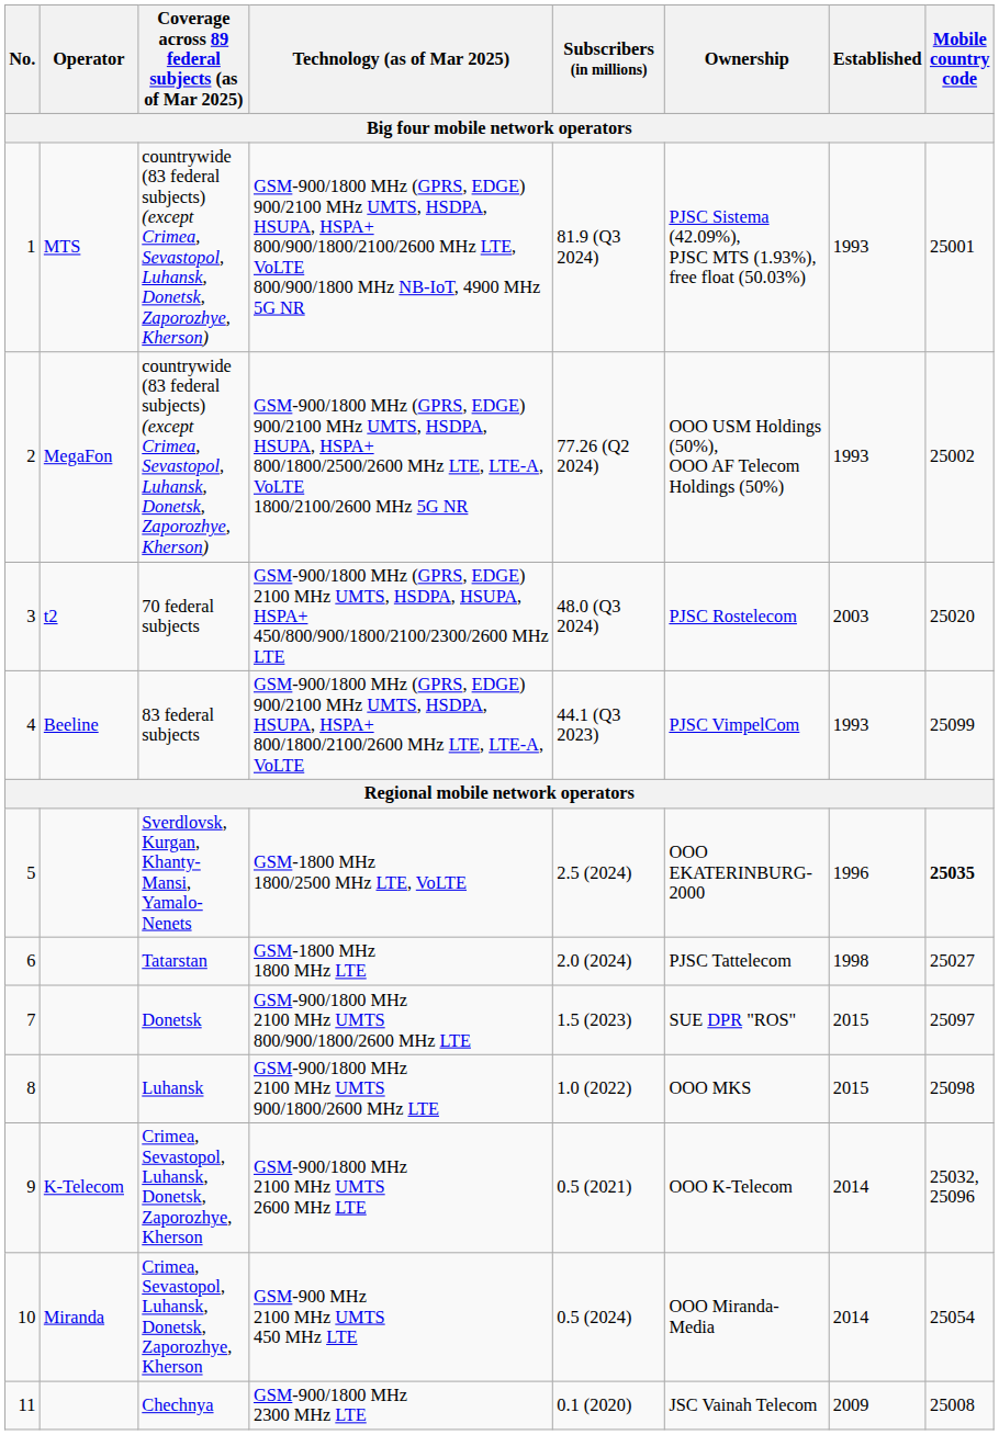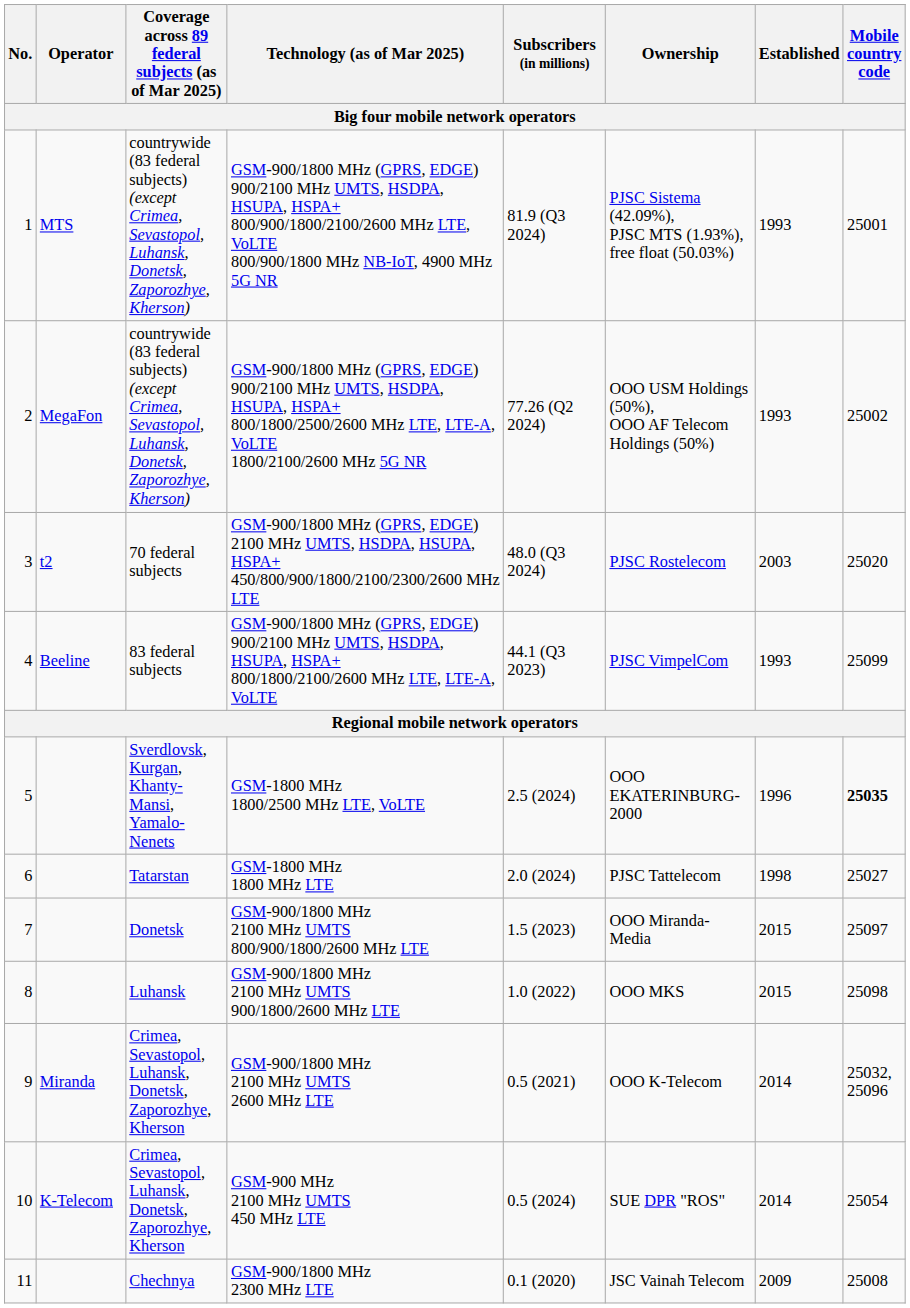GSM-900/1800 MHz 2100 MHz UMTS 800/900/1800/2600 MHz LTE | Ownership: SUE DPR "ROS" -> OOO Miranda-Media
GSM-900/1800 MHz 2100 MHz UMTS 2600 MHz LTE | Operator: K-Telecom -> Miranda
GSM-900 MHz 2100 MHz UMTS 450 MHz LTE | Operator: Miranda -> K-Telecom
GSM-900 MHz 2100 MHz UMTS 450 MHz LTE | Ownership: OOO Miranda-Media -> SUE DPR "ROS"
